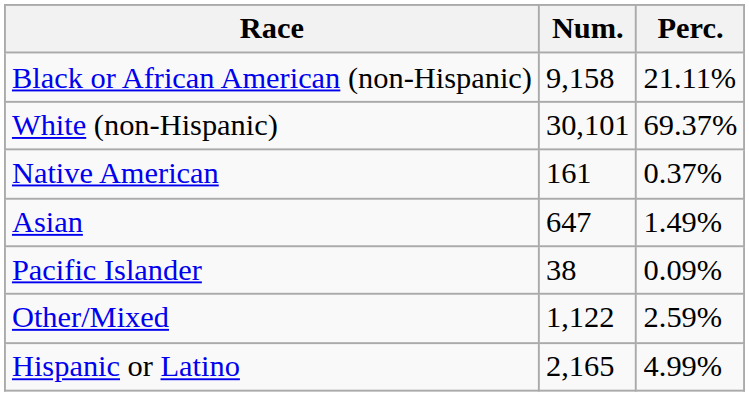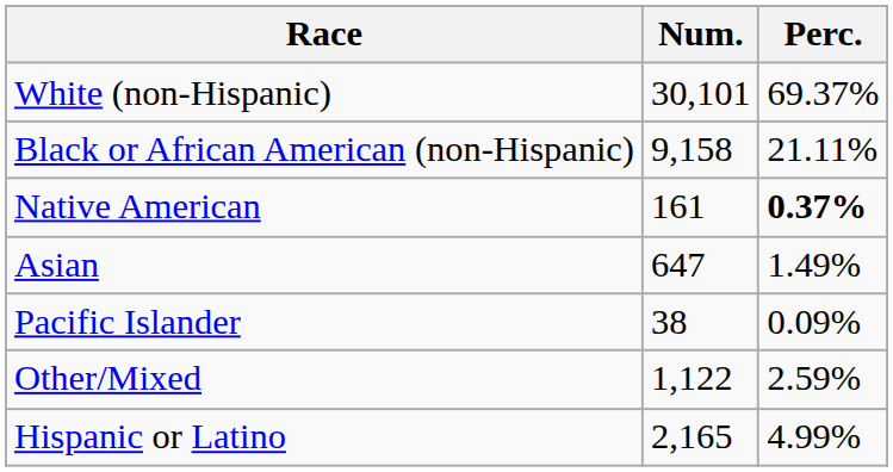rows swapped: White (non-Hispanic) <-> Black or African American (non-Hispanic)
Native American | Perc.: normal -> bold
